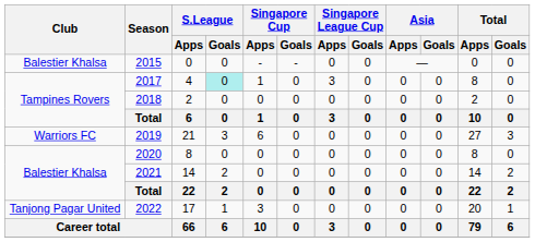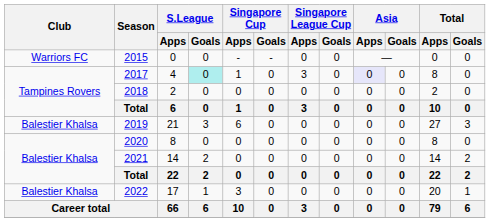2015 | Club: Balestier Khalsa -> Warriors FC
2017 | Asia / Apps: no background -> lavender background
2019 | Club: Warriors FC -> Balestier Khalsa
2022 | Club: Tanjong Pagar United -> Balestier Khalsa
